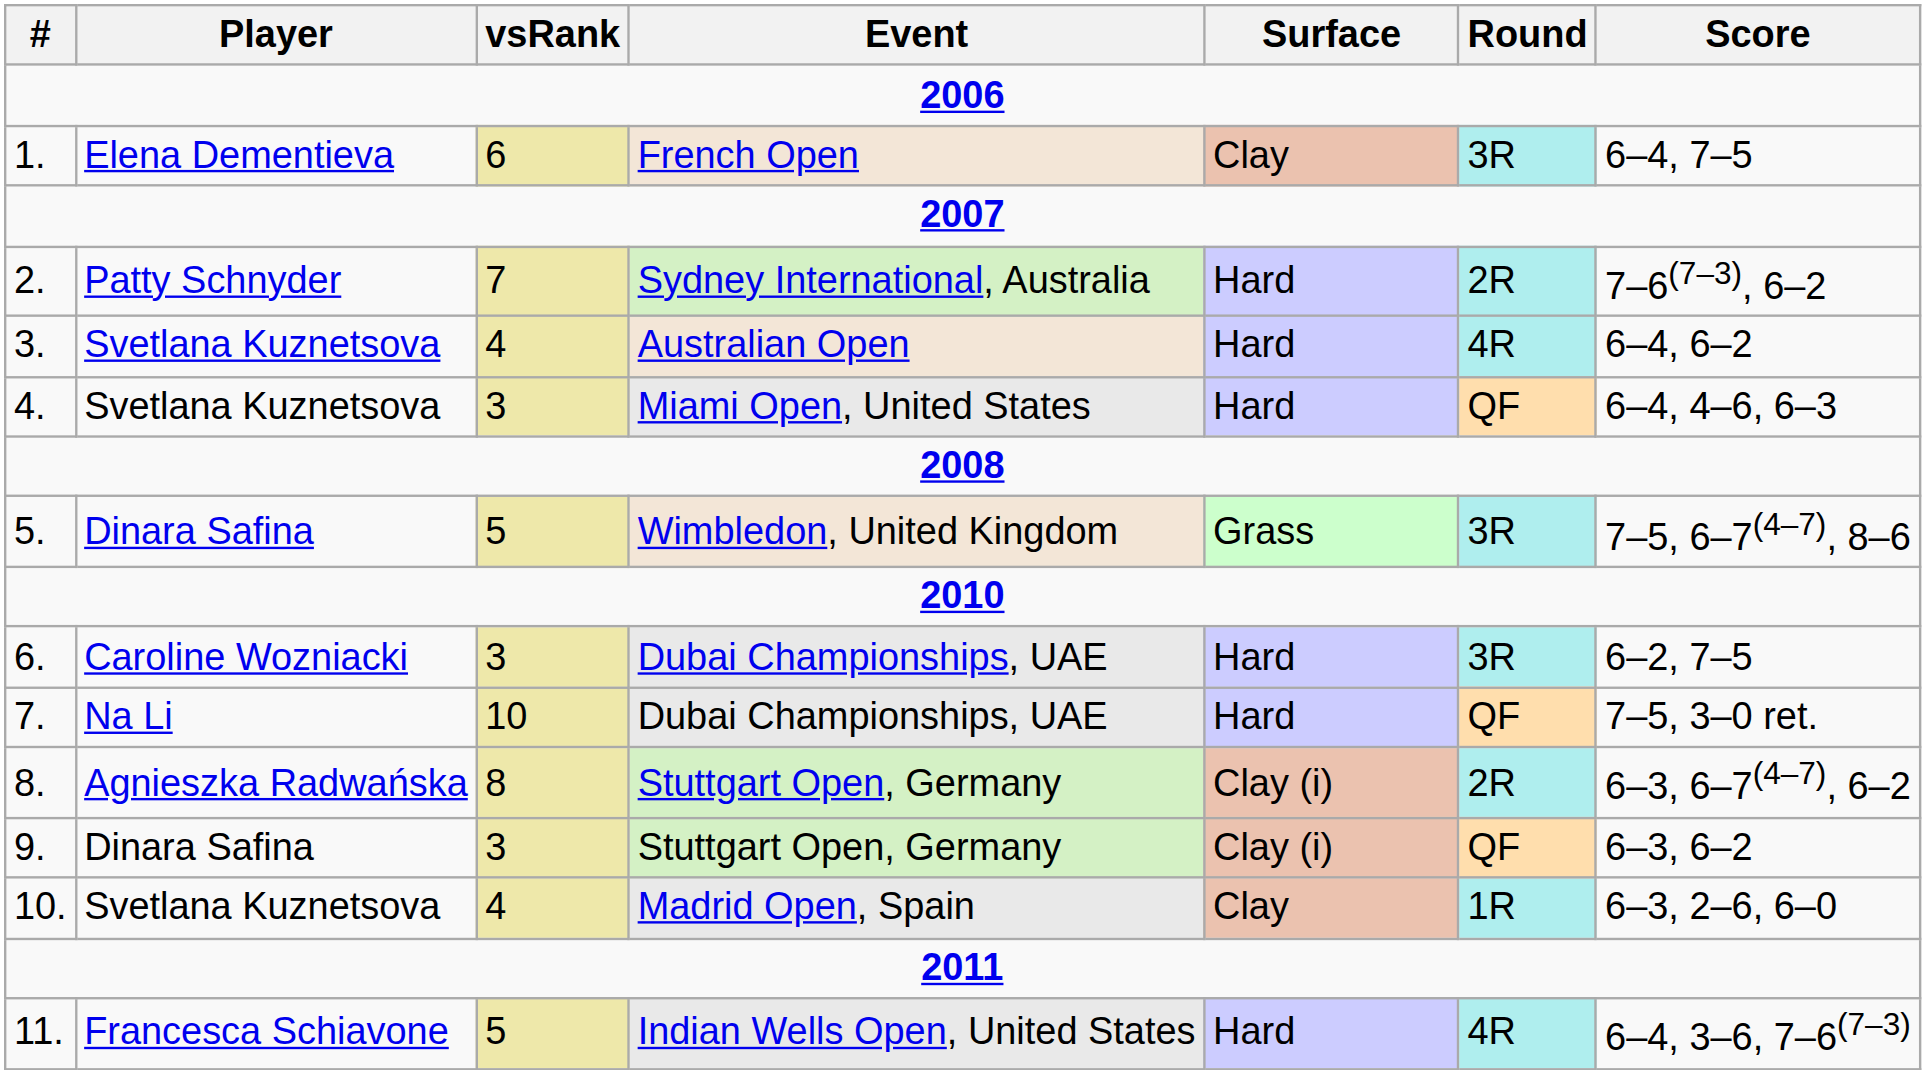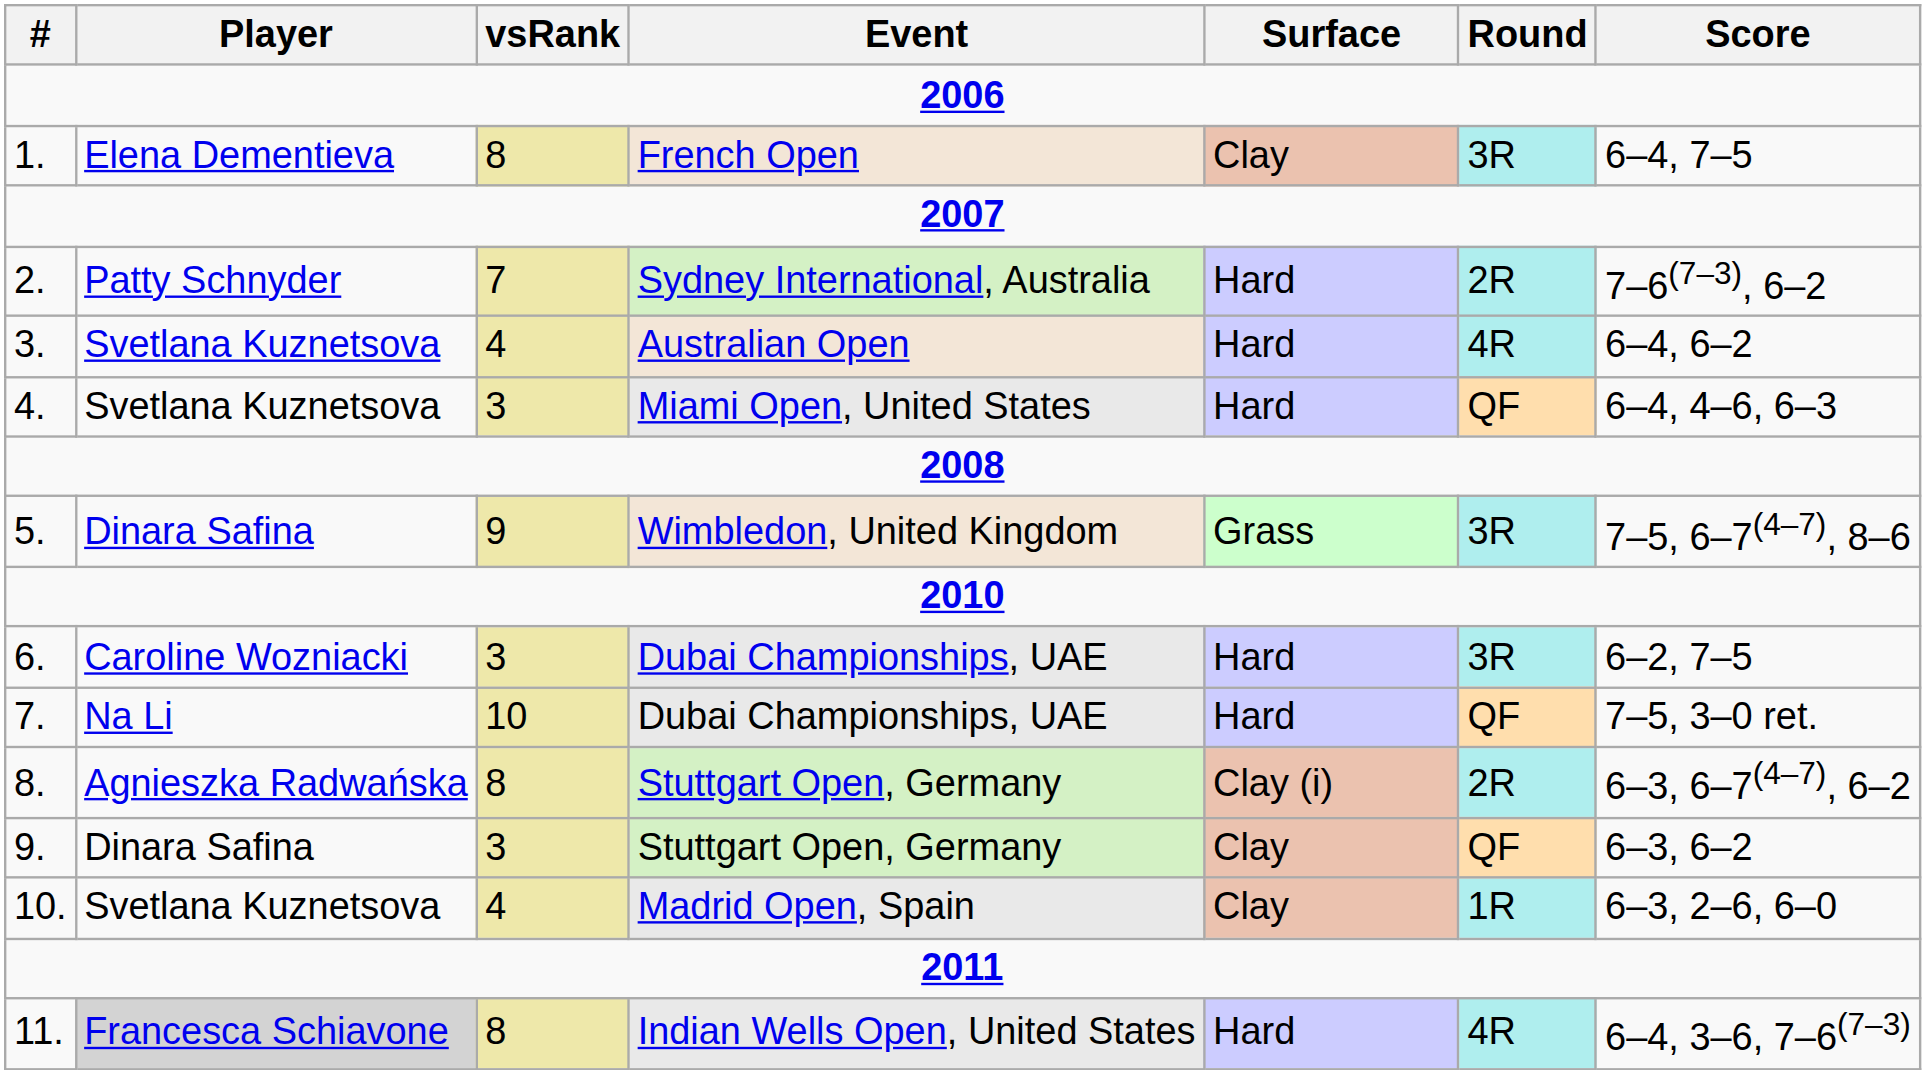1. | vsRank: 6 -> 8
5. | vsRank: 5 -> 9
9. | Surface: Clay (i) -> Clay
11. | Player: no background -> lightgrey background
11. | vsRank: 5 -> 8
